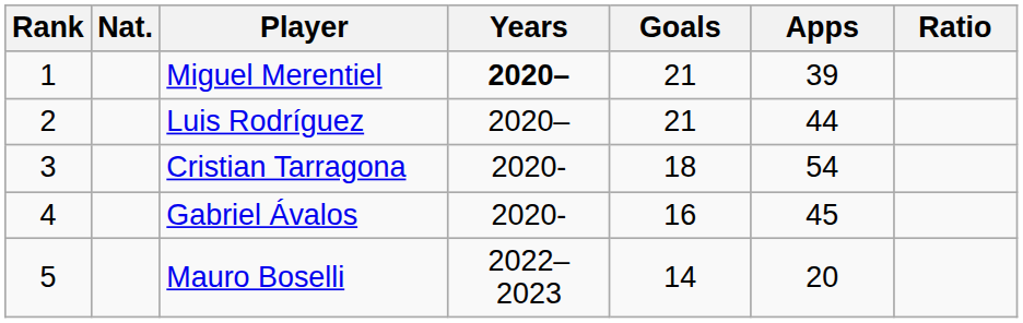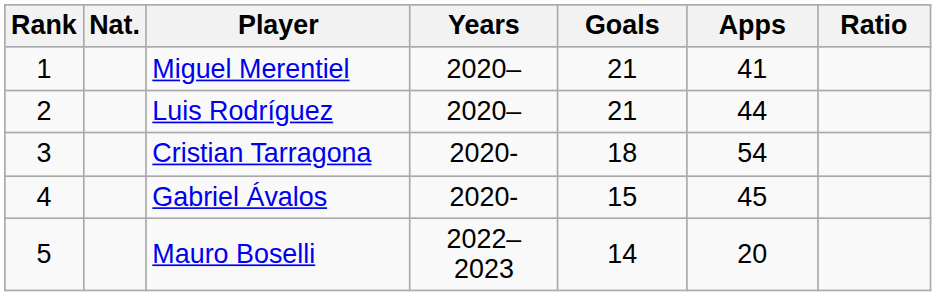Miguel Merentiel | Years: bold -> normal
Miguel Merentiel | Apps: 39 -> 41
Gabriel Ávalos | Goals: 16 -> 15
